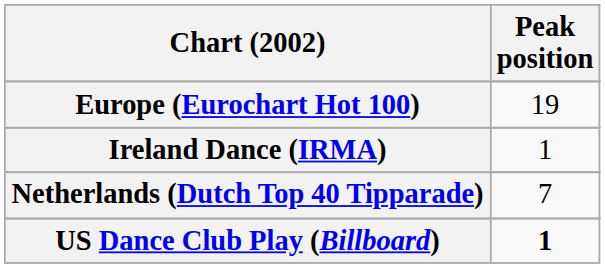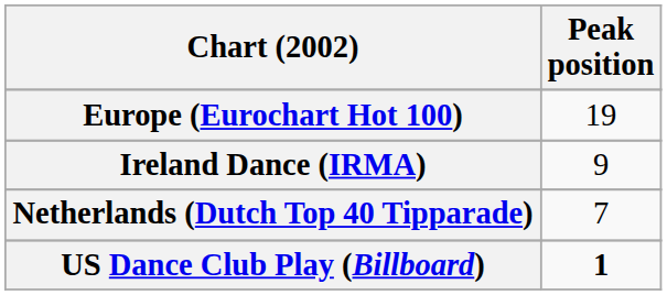Ireland Dance (IRMA) | Peak position: 1 -> 9
